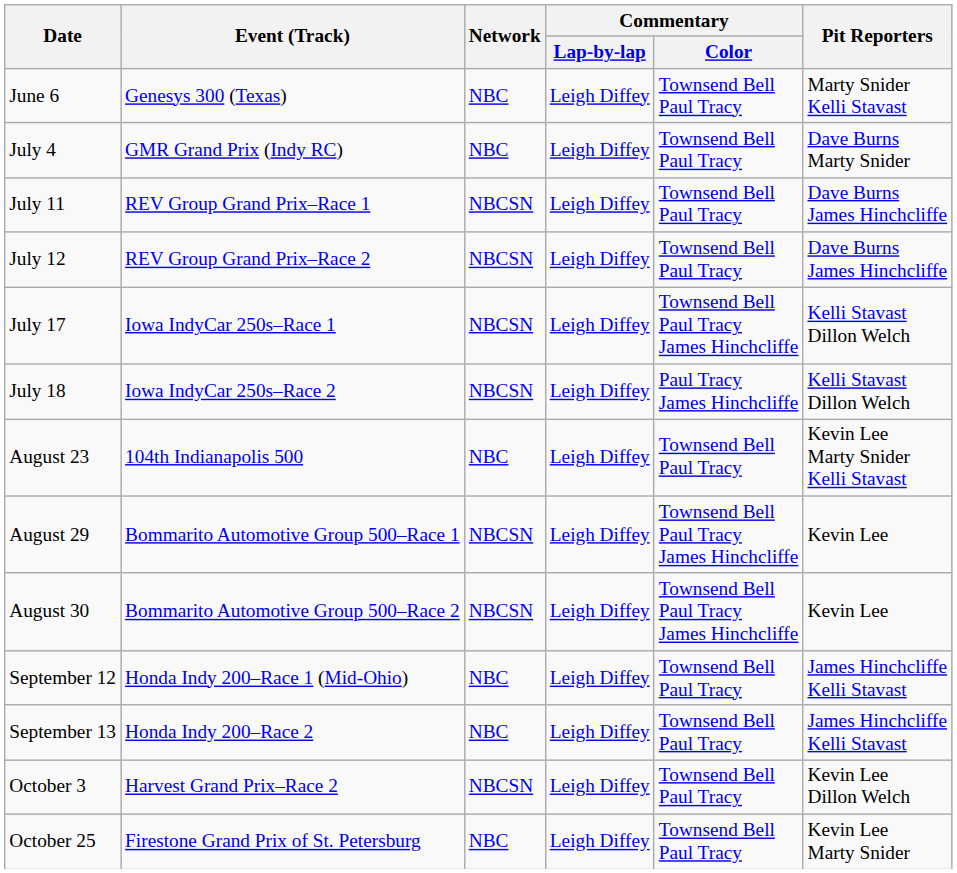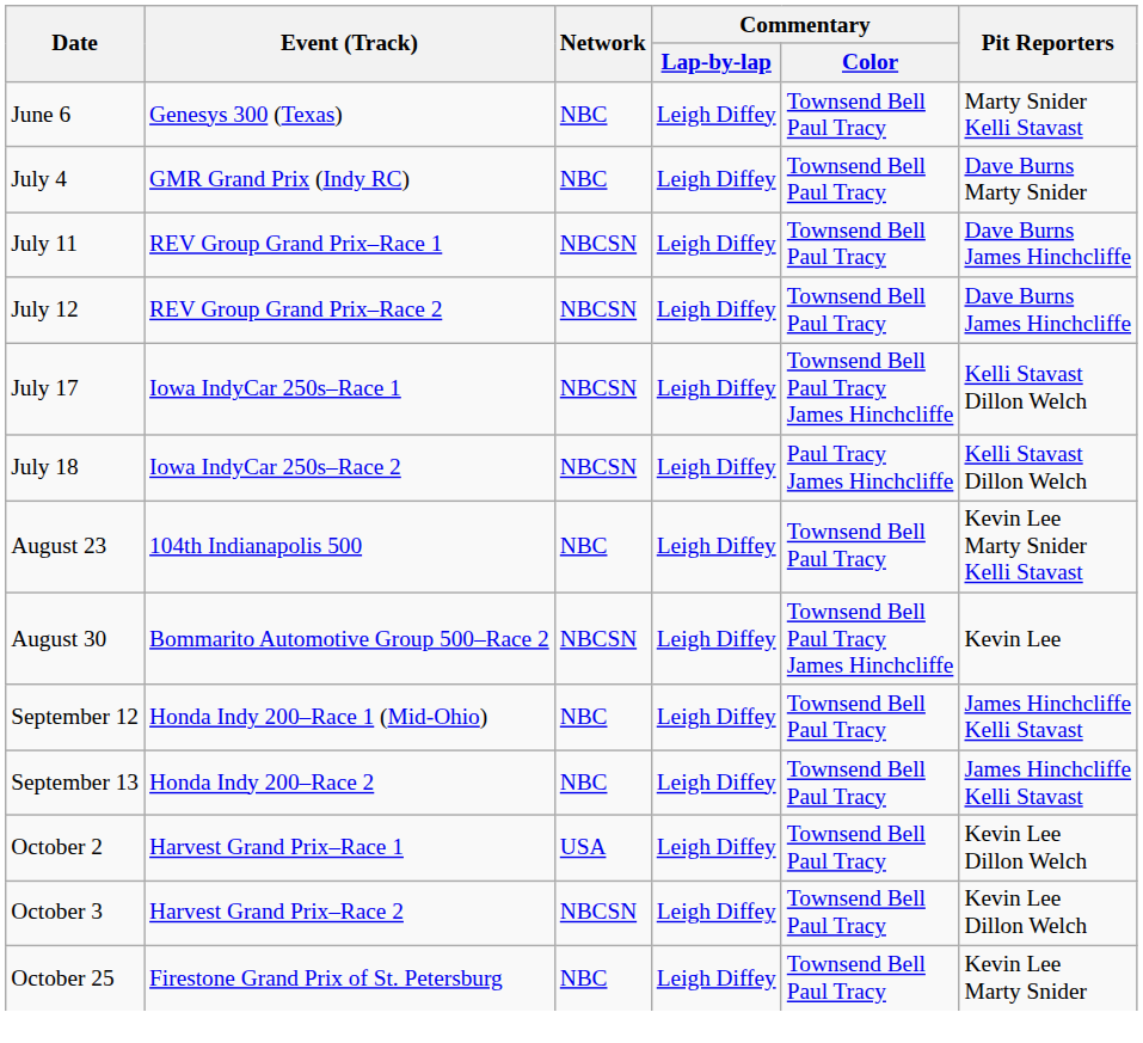- row: August 29 | Bommarito Automotive Group 500–Race 1 | NBCSN | Leigh Diffey | Townsend Bell Paul Tracy James Hinchcliffe | Kevin Lee
+ row: October 2 | Harvest Grand Prix–Race 1 | USA | Leigh Diffey | Townsend Bell Paul Tracy | Kevin Lee Dillon Welch
